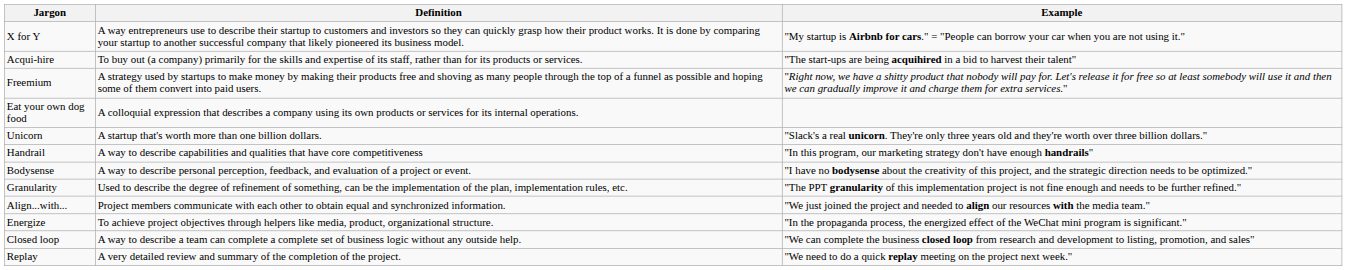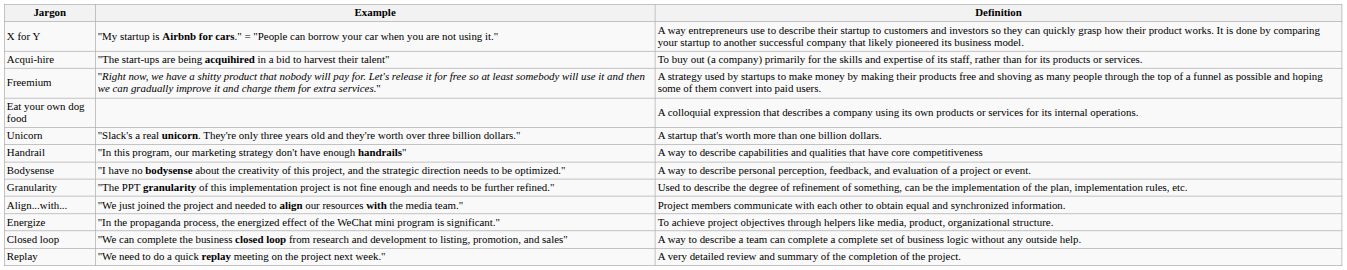columns swapped: Definition <-> Example
